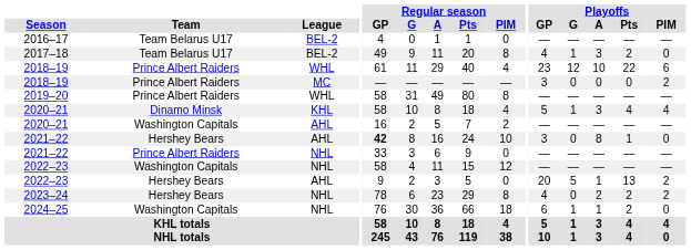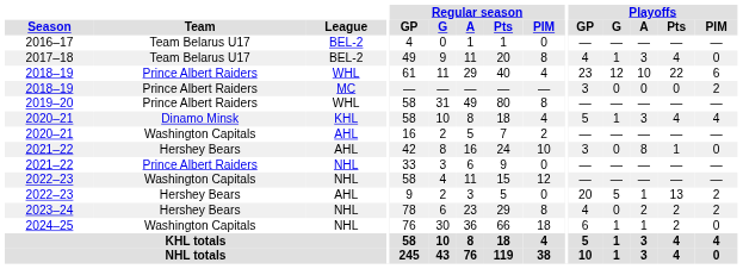2017–18 | Playoffs / Pts: 2 -> 4
2021–22 / AHL | Regular season / GP: bold -> normal
